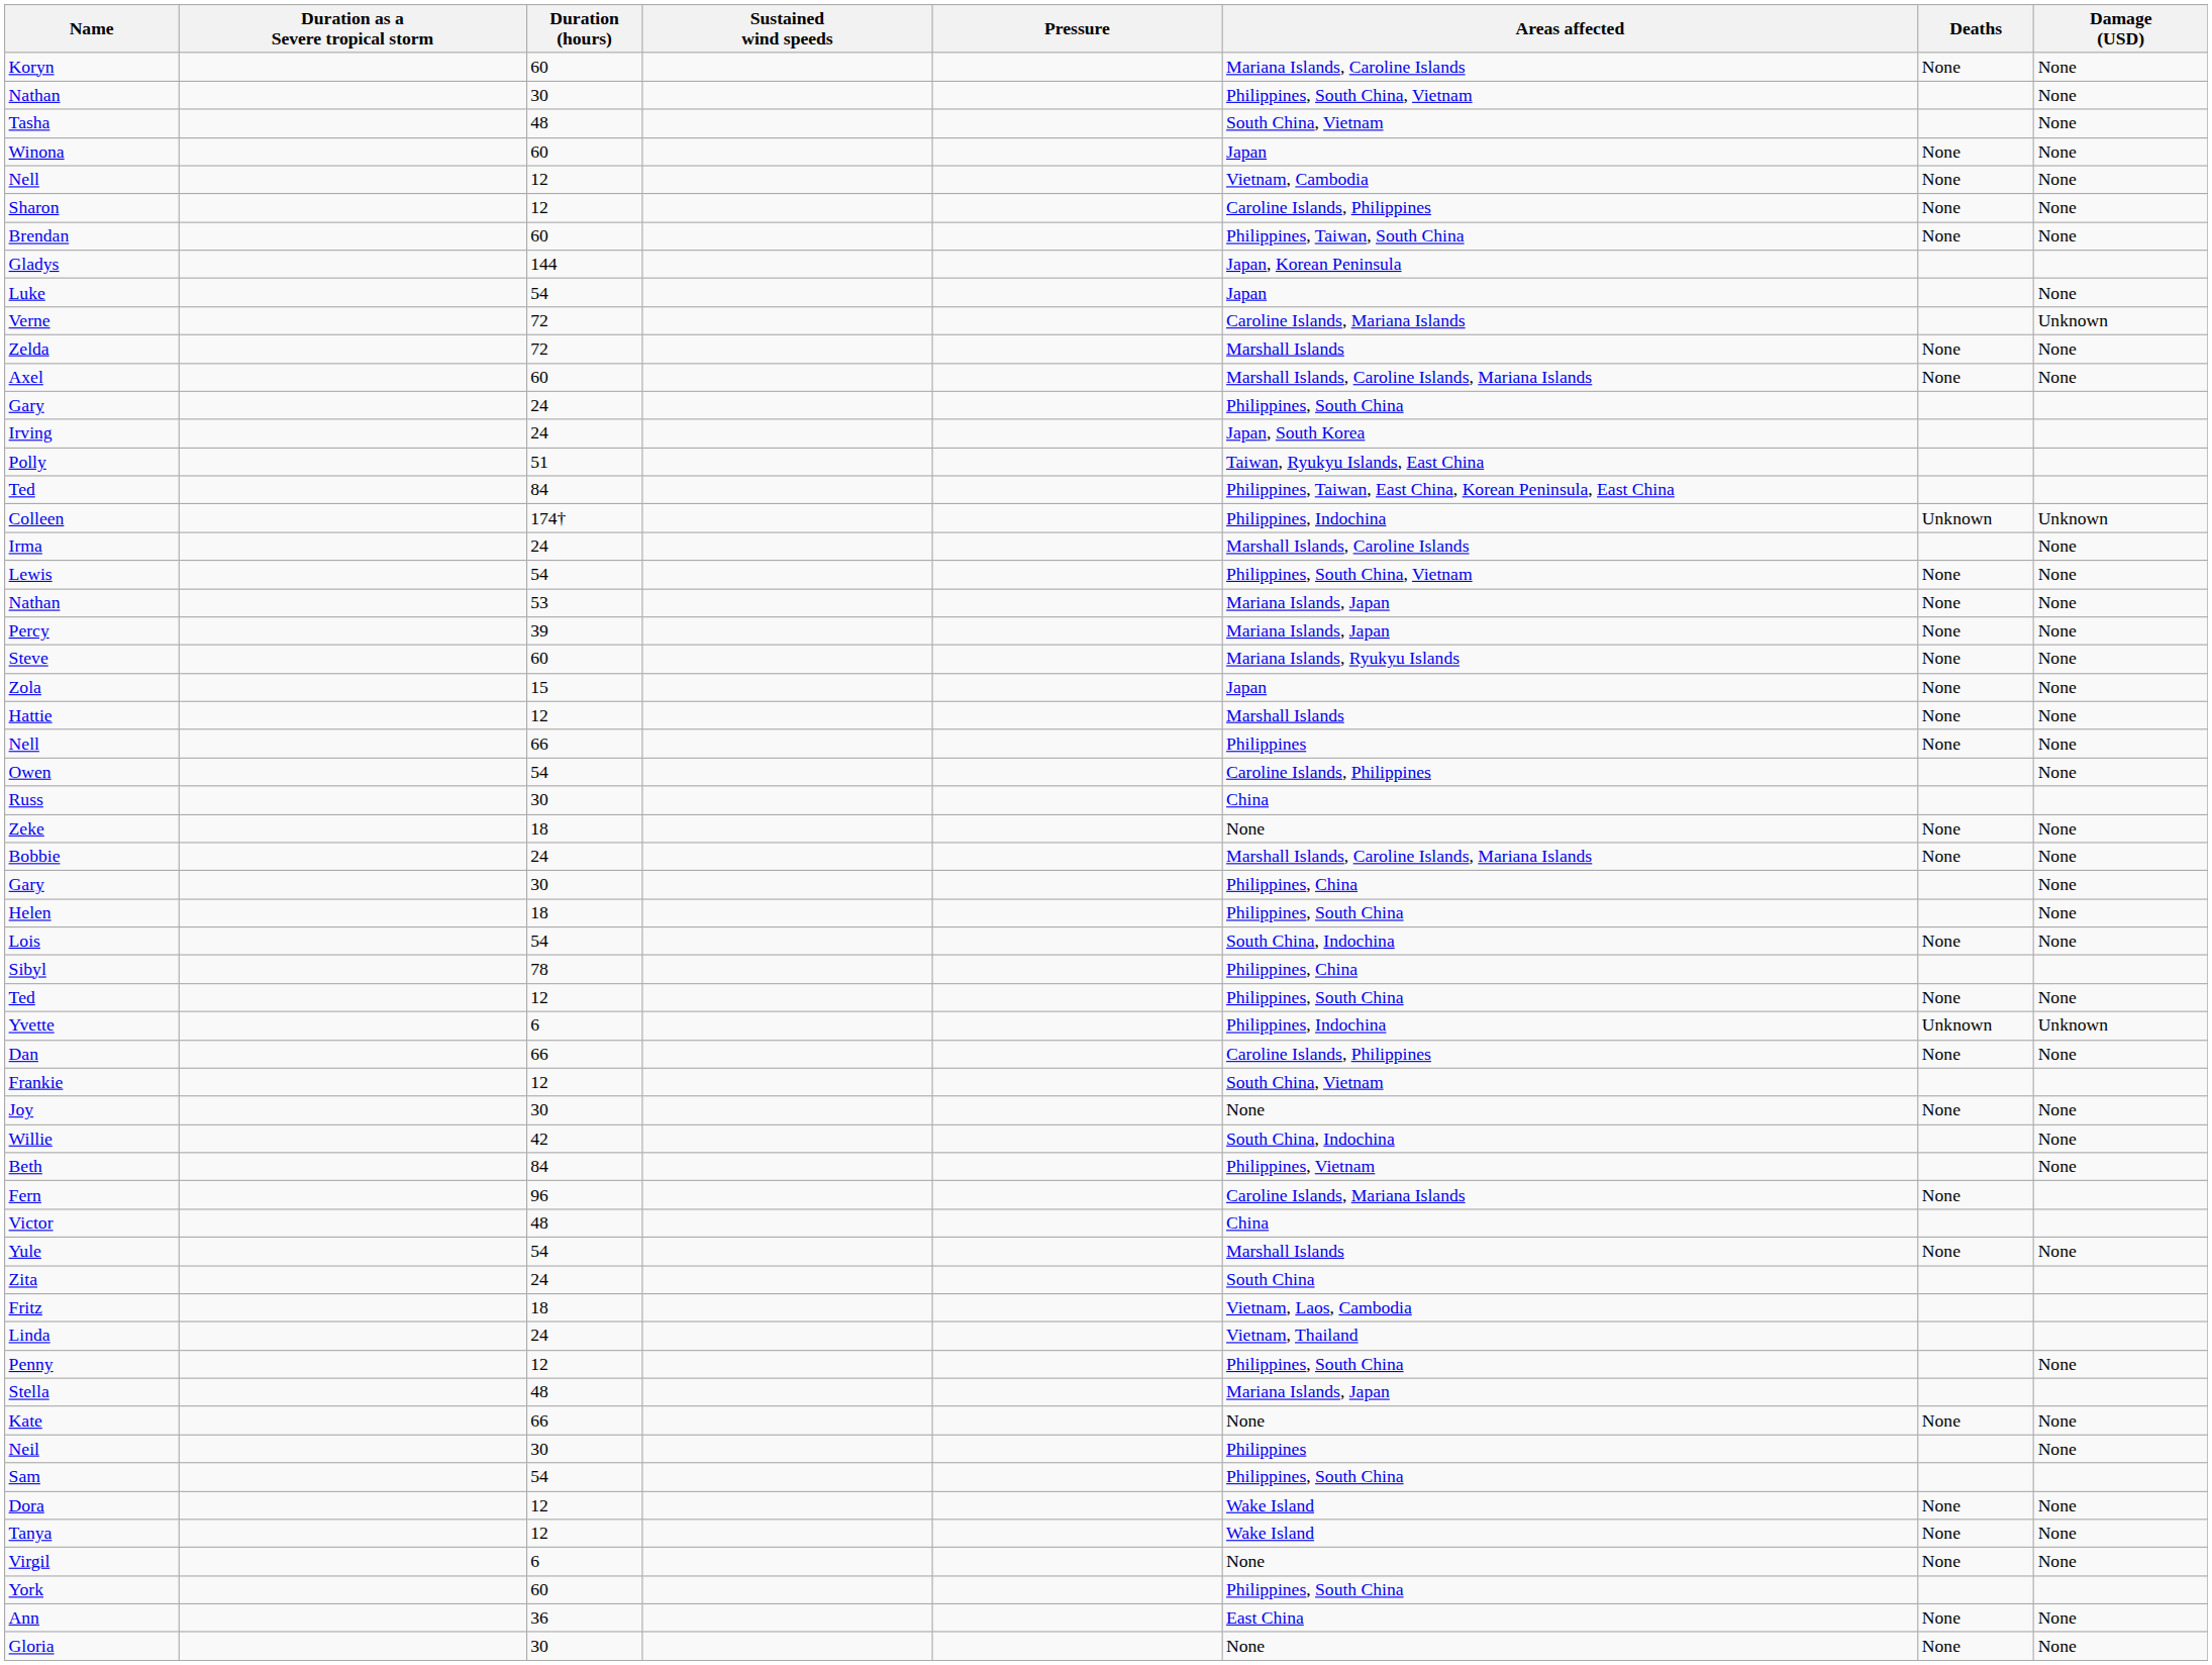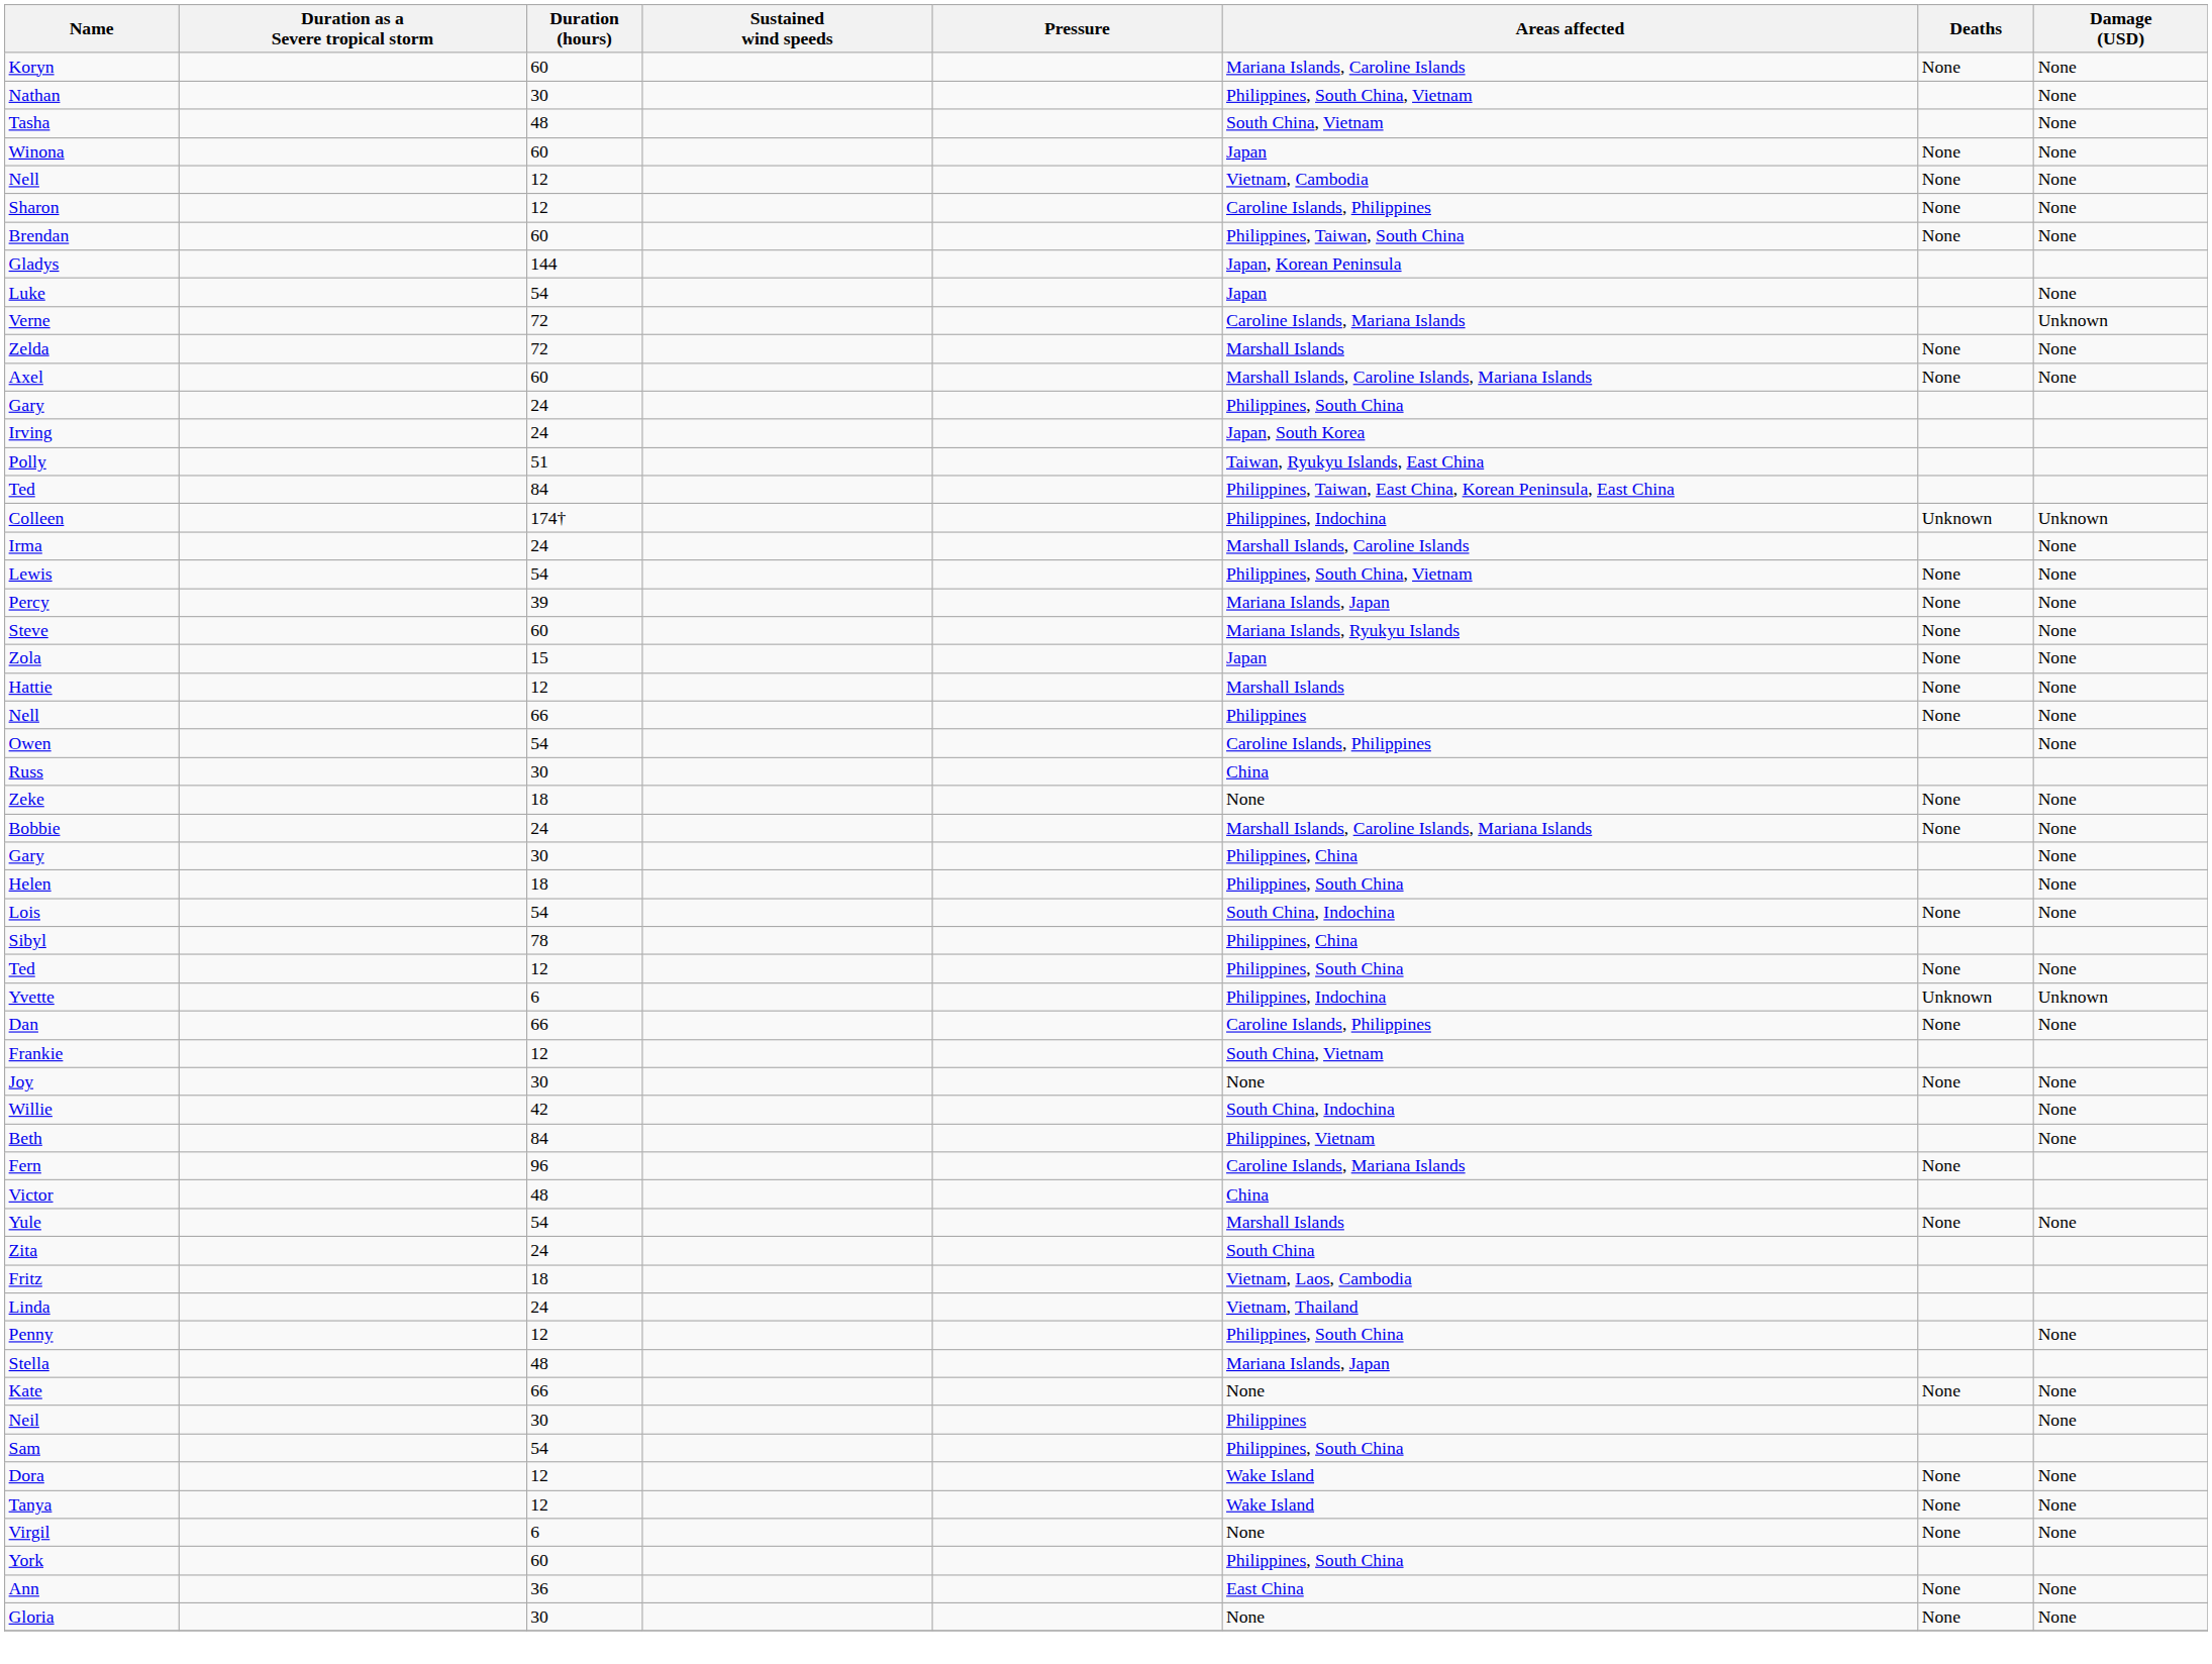- row: Nathan | 53 | Mariana Islands, Japan | None | None
